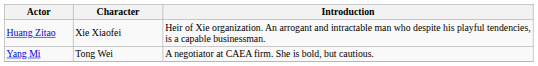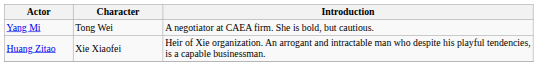rows swapped: Yang Mi <-> Huang Zitao
